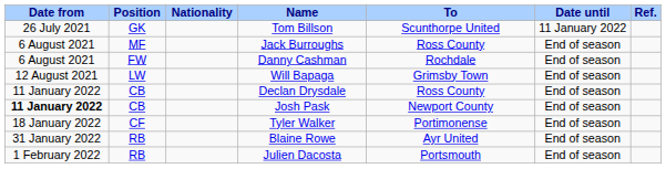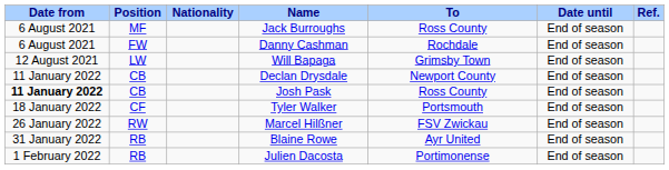- row: 26 July 2021 | GK | Tom Billson | Scunthorpe United | 11 January 2022
Declan Drysdale | To: Ross County -> Newport County
Josh Pask | To: Newport County -> Ross County
Tyler Walker | To: Portimonense -> Portsmouth
+ row: 26 January 2022 | RW | Marcel Hilßner | FSV Zwickau | End of season
Julien Dacosta | To: Portsmouth -> Portimonense
